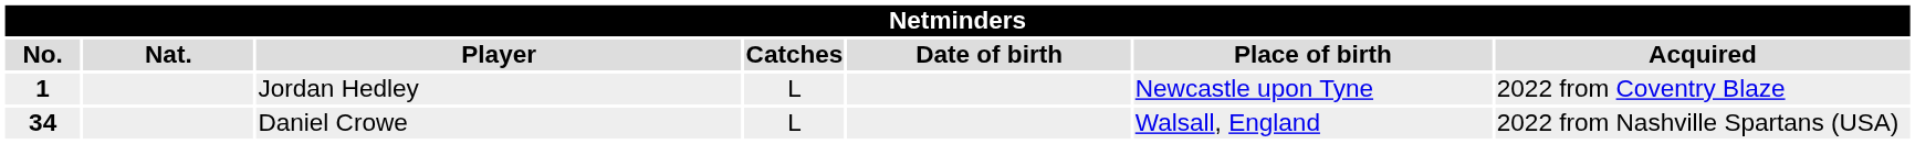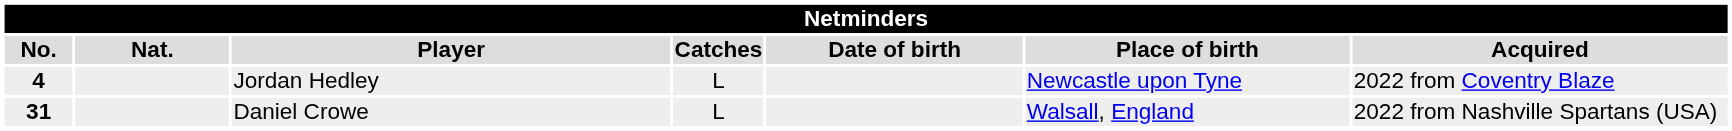Jordan Hedley | No.: 1 -> 4
Daniel Crowe | No.: 34 -> 31
